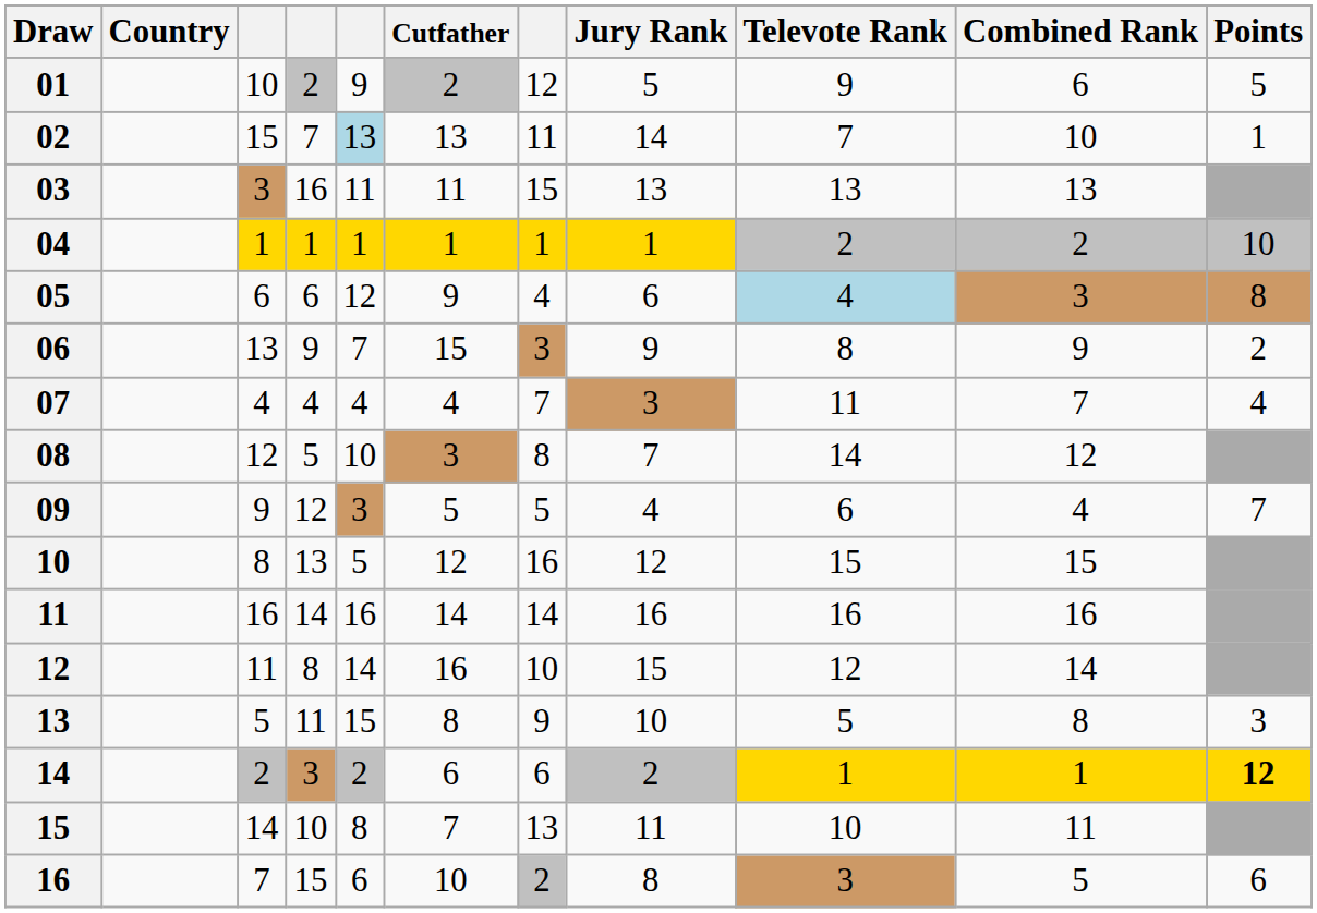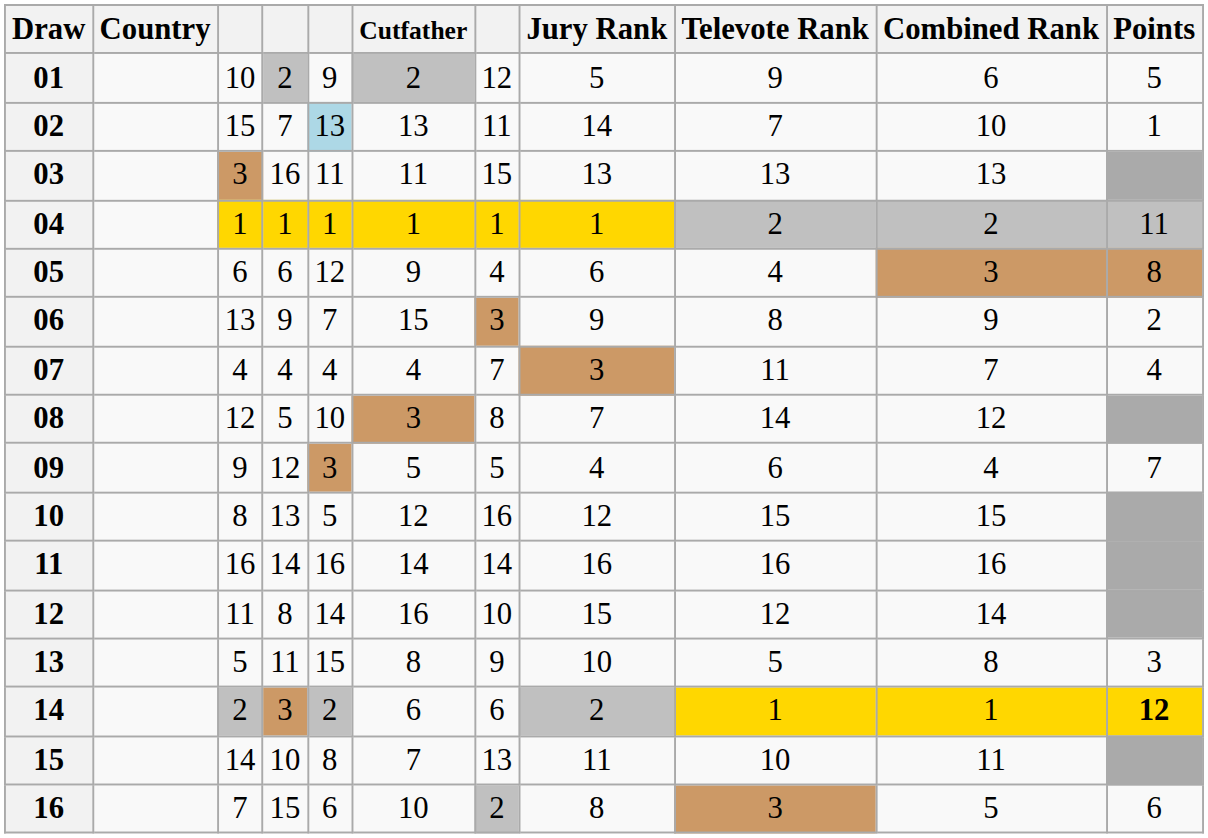04 | Points: 10 -> 11
05 | Televote Rank: lightblue background -> no background
